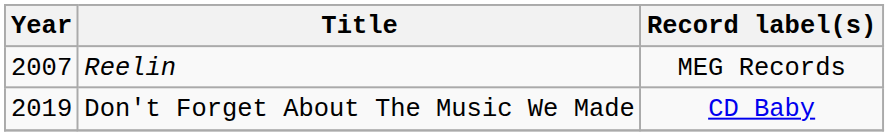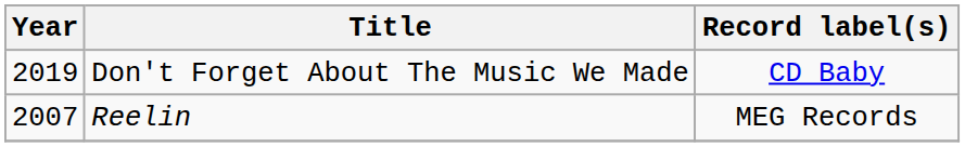rows swapped: Reelin <-> Don't Forget About The Music We Made
